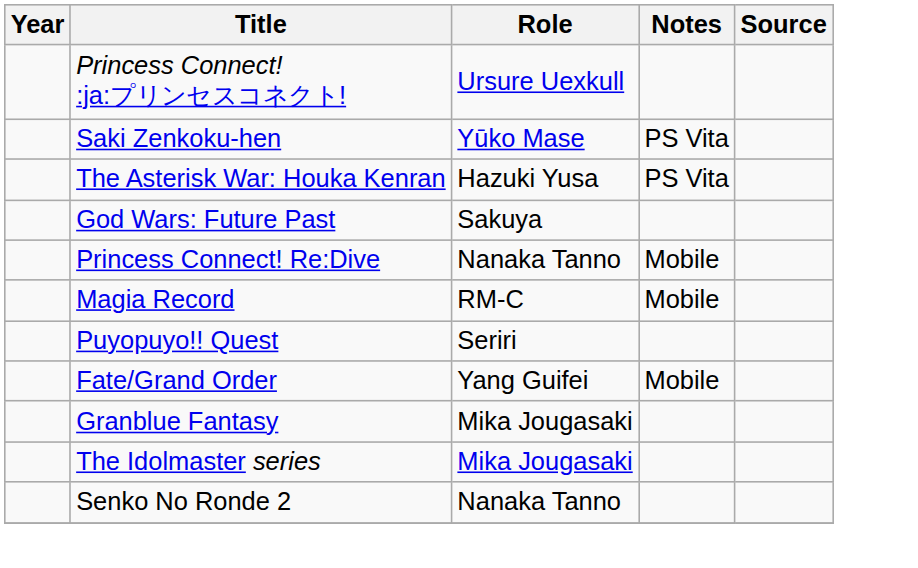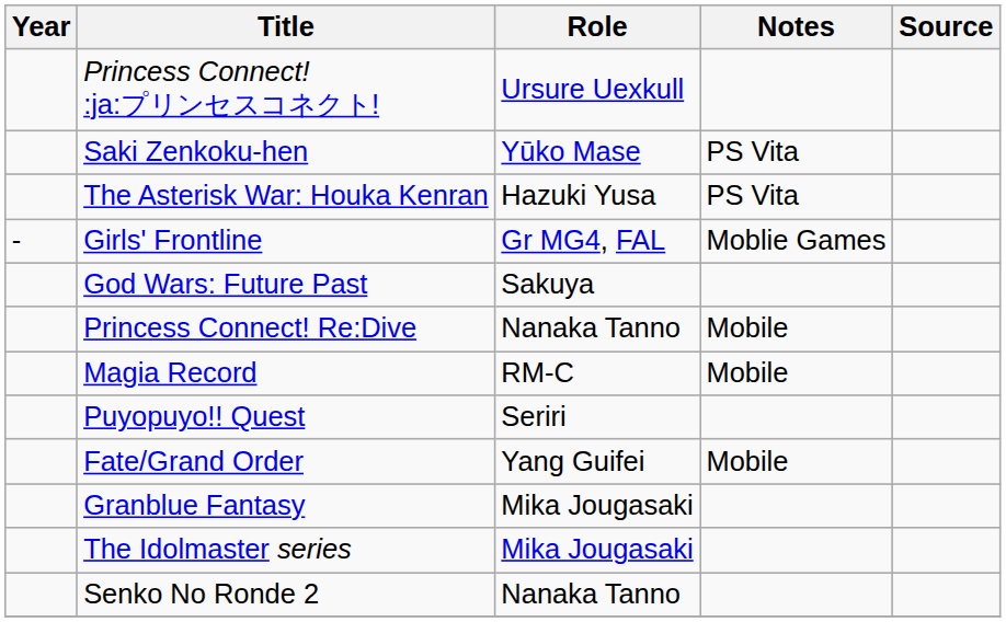+ row: - | Girls' Frontline | Gr MG4, FAL | Moblie Games
